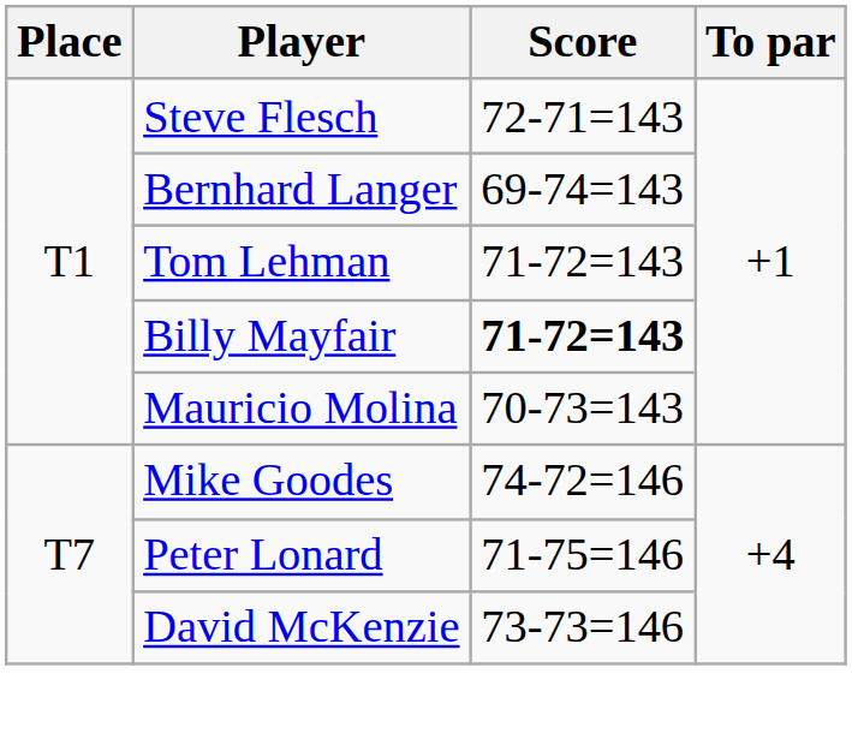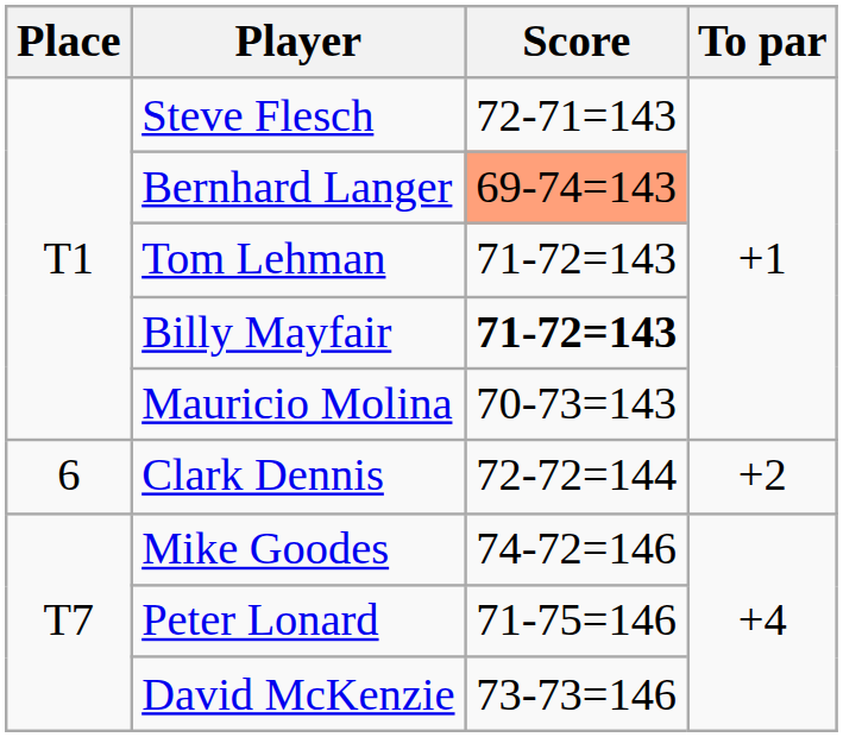Bernhard Langer | Score: no background -> lightsalmon background
+ row: 6 | Clark Dennis | 72-72=144 | +2
